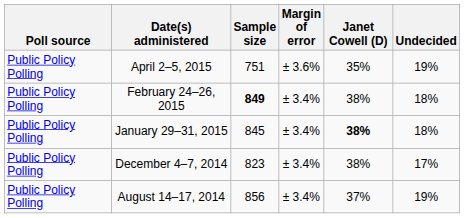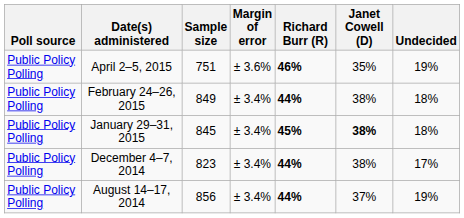+ column: Richard Burr (R) | 46% | 44% | 45% | 44% | 44%
February 24–26, 2015 | Sample size: bold -> normal
